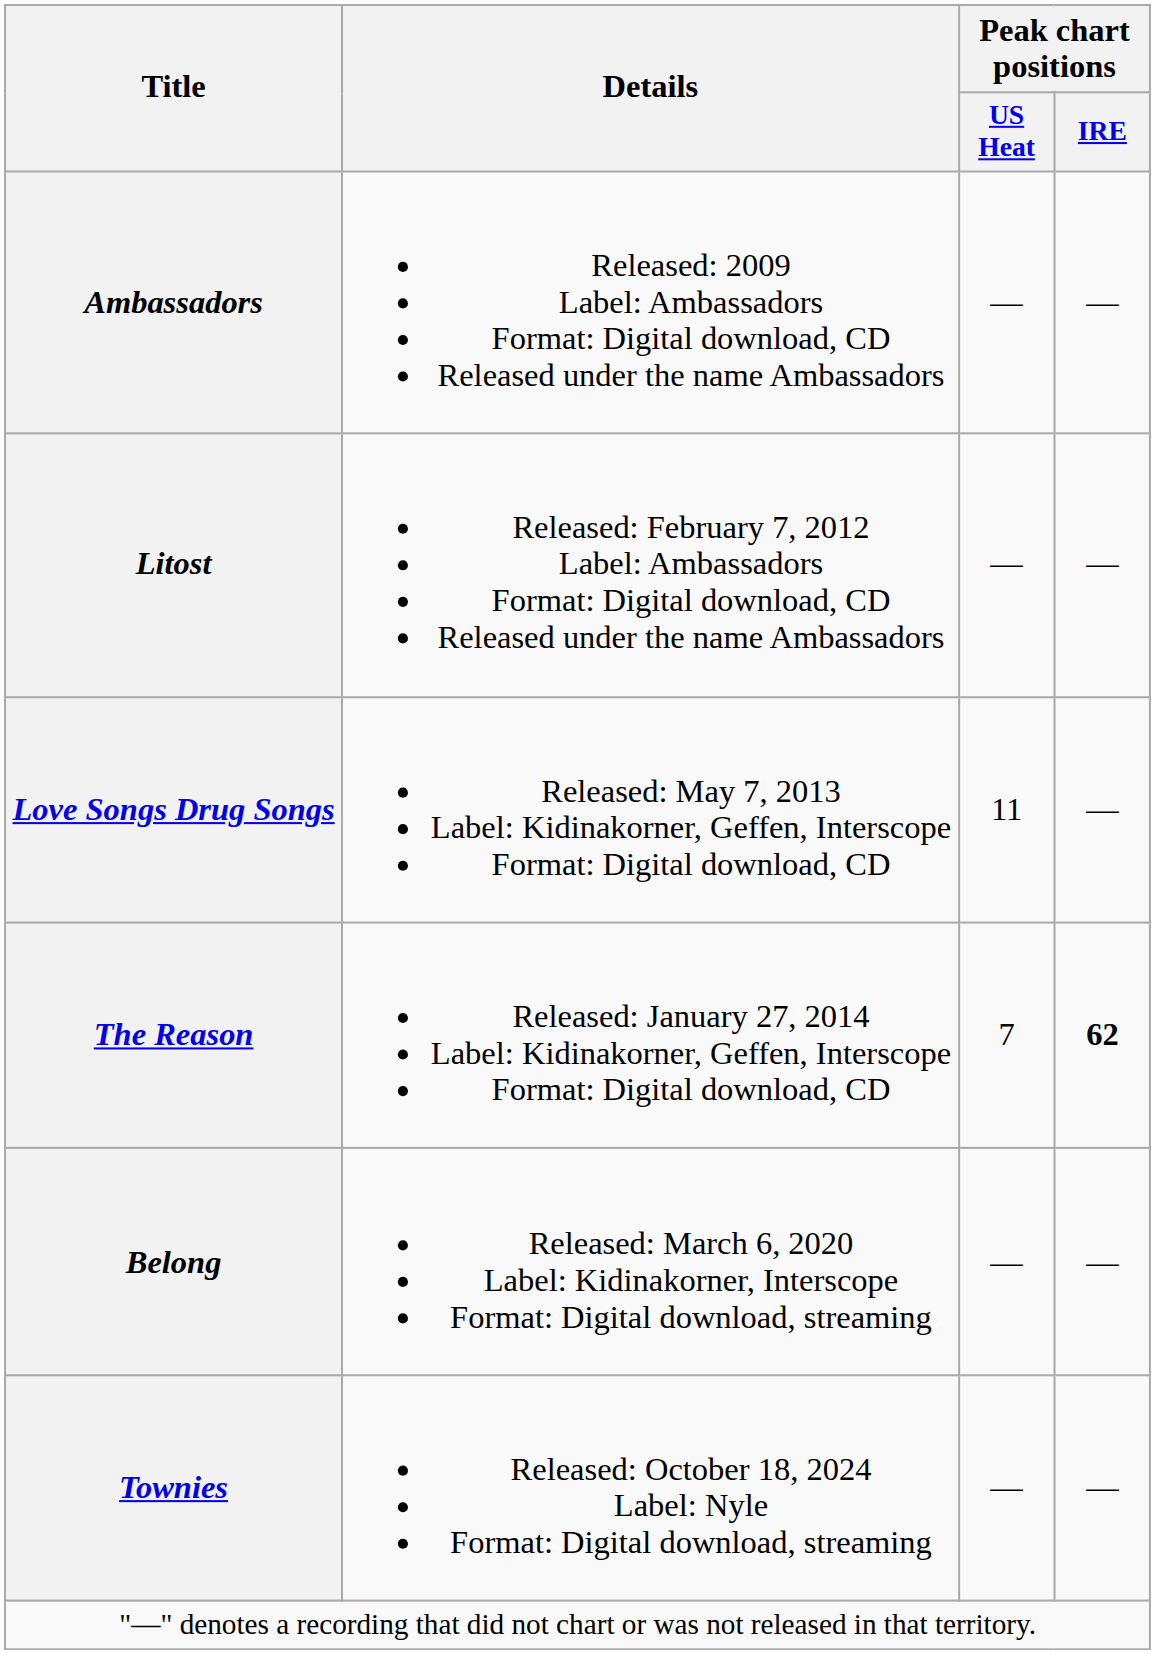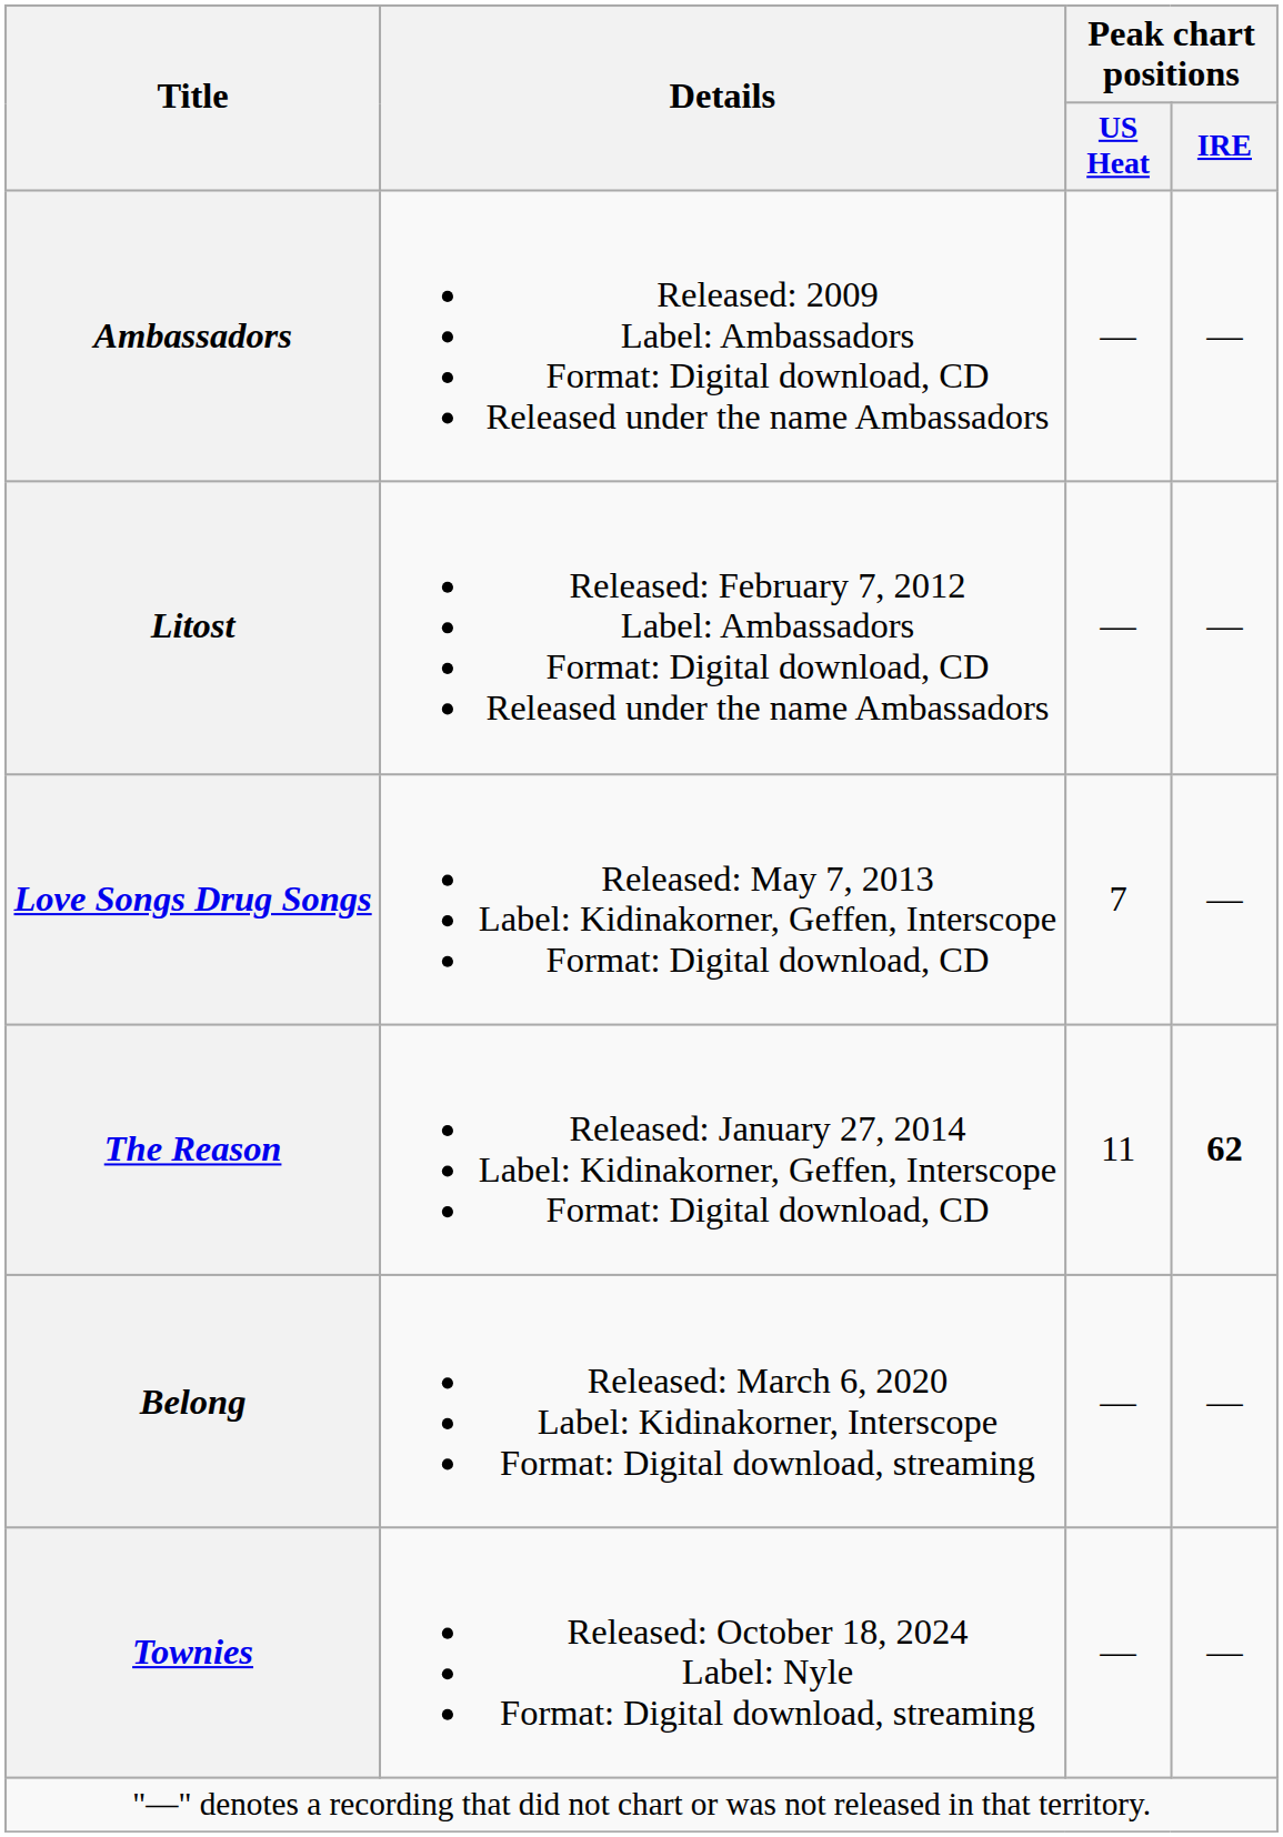Love Songs Drug Songs | Peak chart positions / US Heat: 11 -> 7
The Reason | Peak chart positions / US Heat: 7 -> 11
